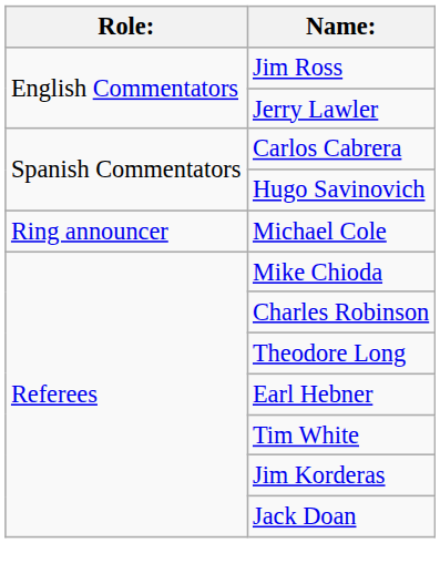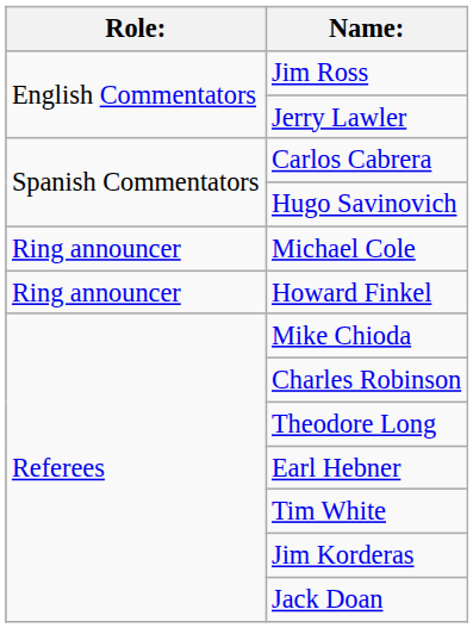+ row: Ring announcer | Howard Finkel
